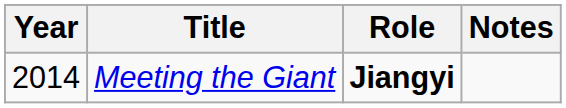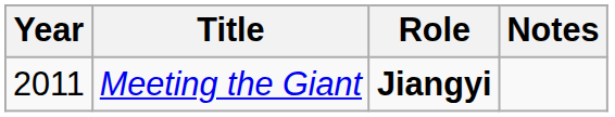Meeting the Giant | Year: 2014 -> 2011
